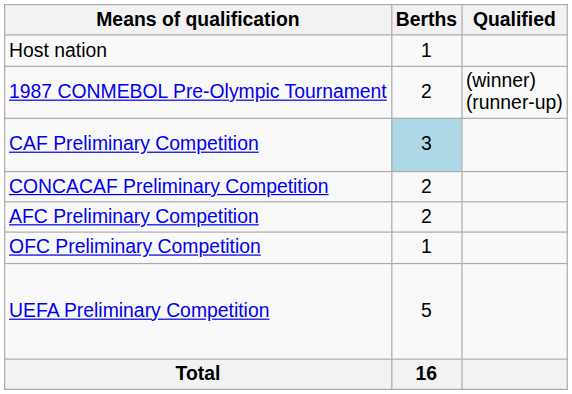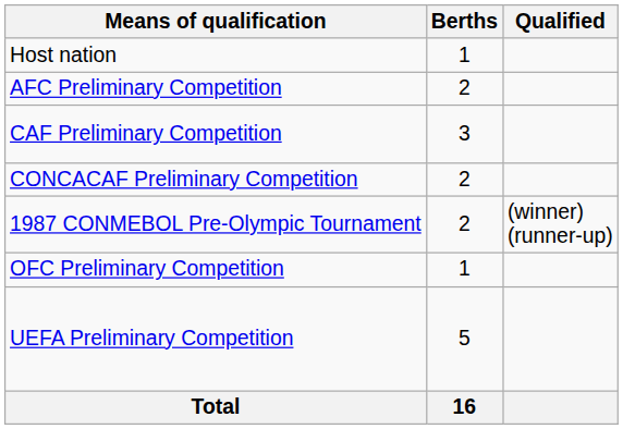rows swapped: AFC Preliminary Competition <-> 1987 CONMEBOL Pre-Olympic Tournament
CAF Preliminary Competition | Berths: lightblue background -> no background
